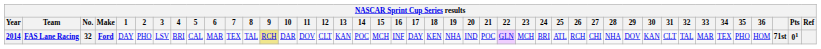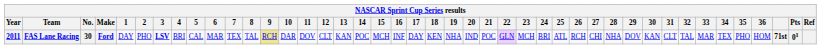FAS Lane Racing | Year: 2014 -> 2011
FAS Lane Racing | No.: 32 -> 30
FAS Lane Racing | 3: normal -> bold
